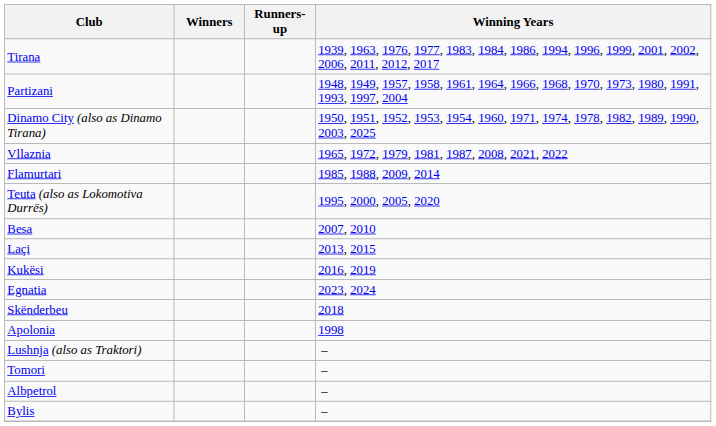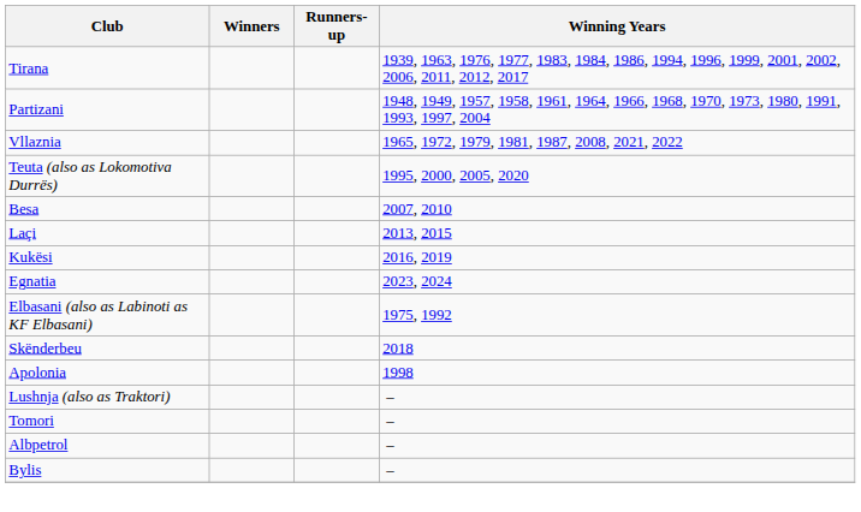- row: Dinamo City (also as Dinamo Tirana) | 1950, 1951, 1952, 1953, 1954, 1960, 1971, 1974, 1978, 1982, 1989, 1990, 2003, 2025
- row: Flamurtari | 1985, 1988, 2009, 2014
+ row: Elbasani (also as Labinoti as KF Elbasani) | 1975, 1992
